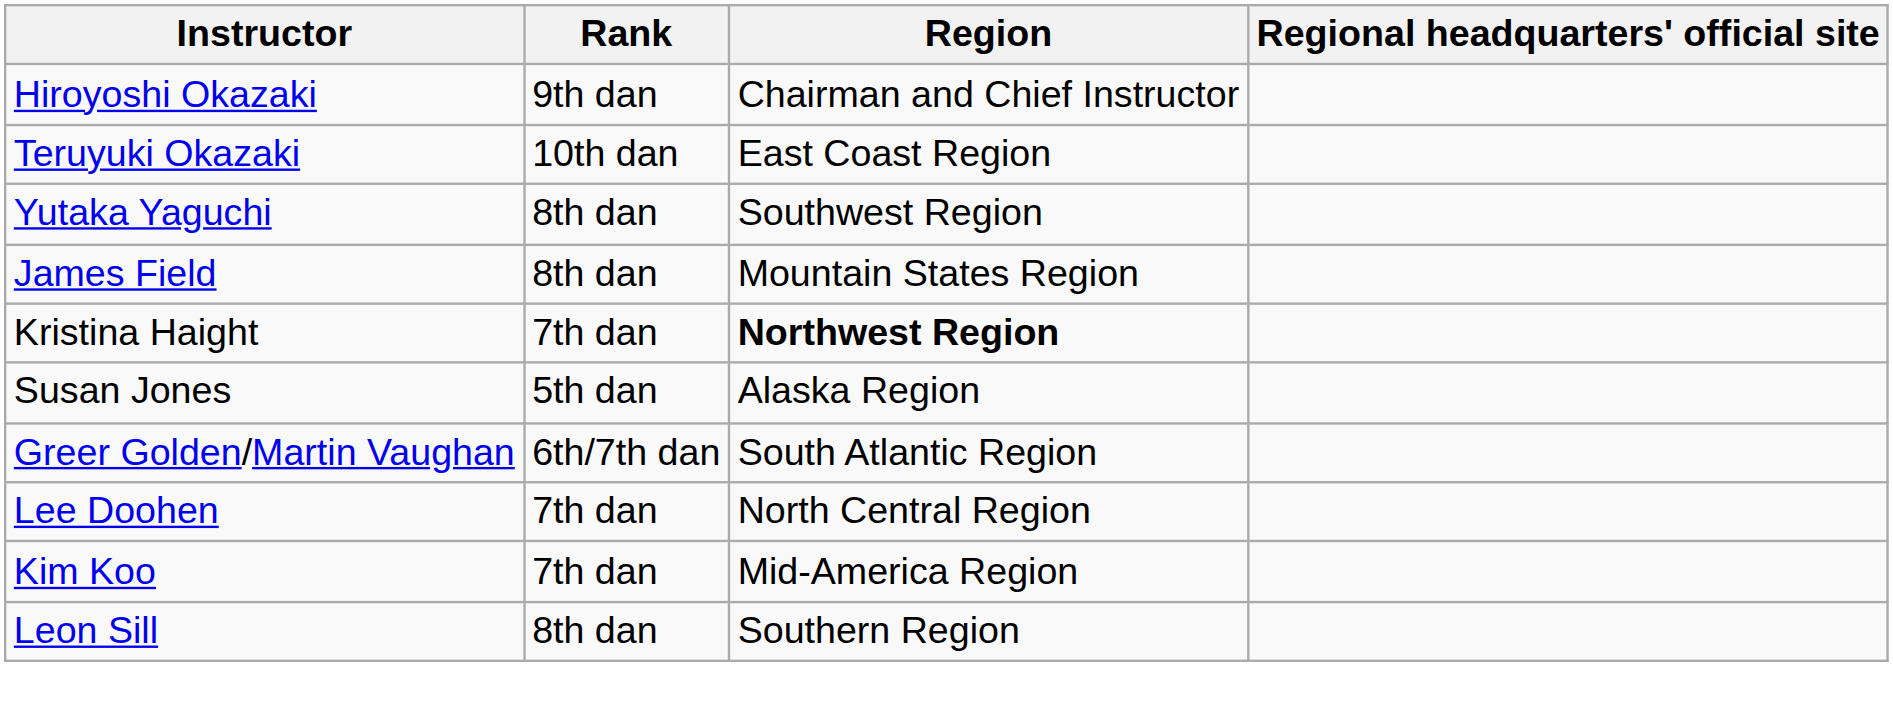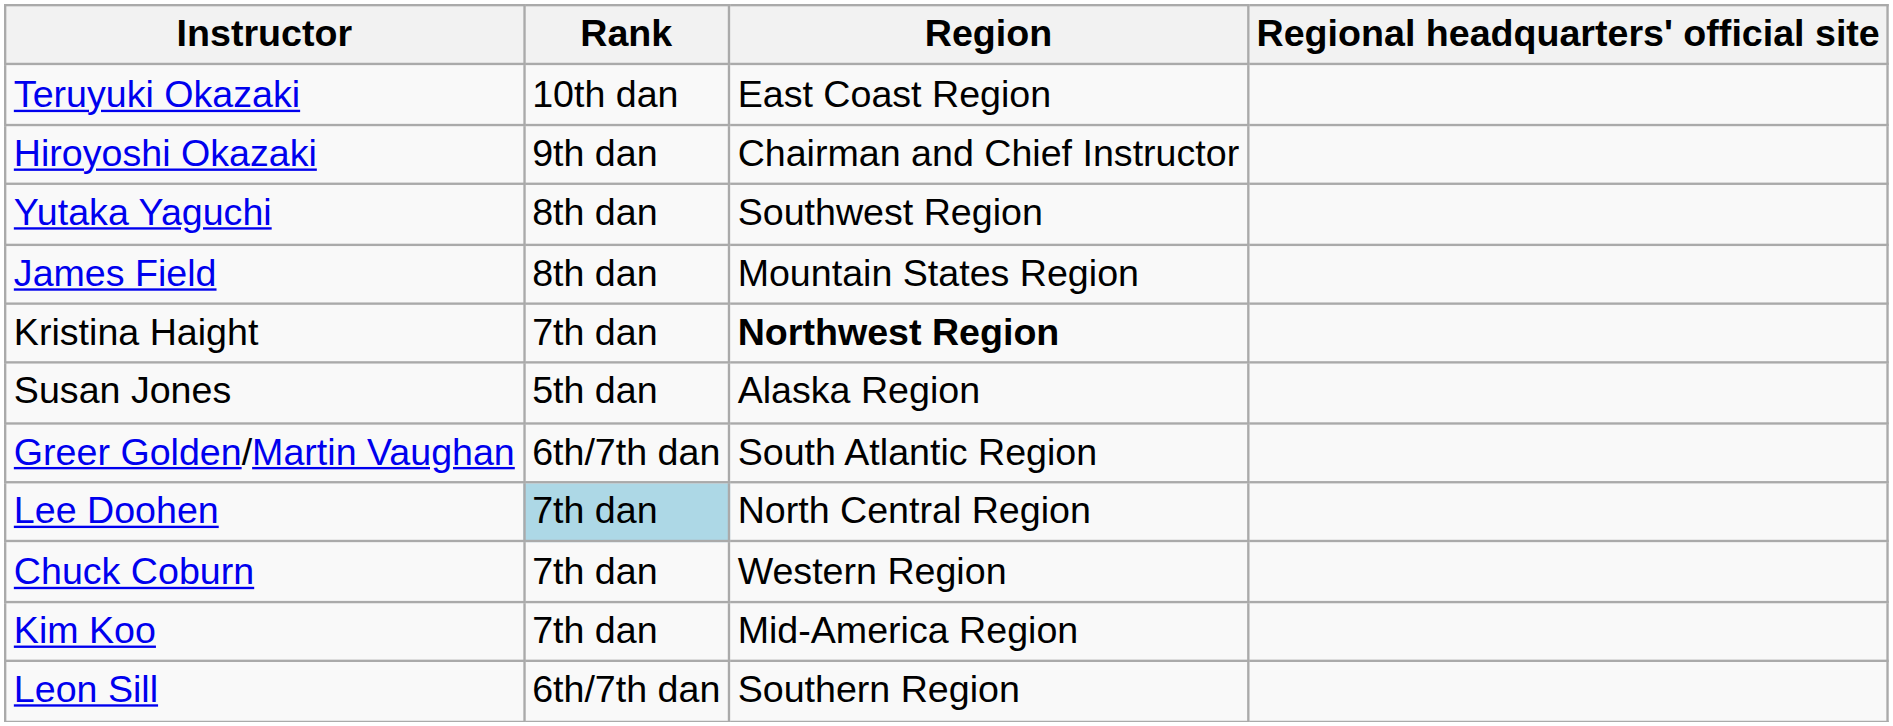rows swapped: Teruyuki Okazaki <-> Hiroyoshi Okazaki
Lee Doohen | Rank: no background -> lightblue background
+ row: Chuck Coburn | 7th dan | Western Region
Leon Sill | Rank: 8th dan -> 6th/7th dan
